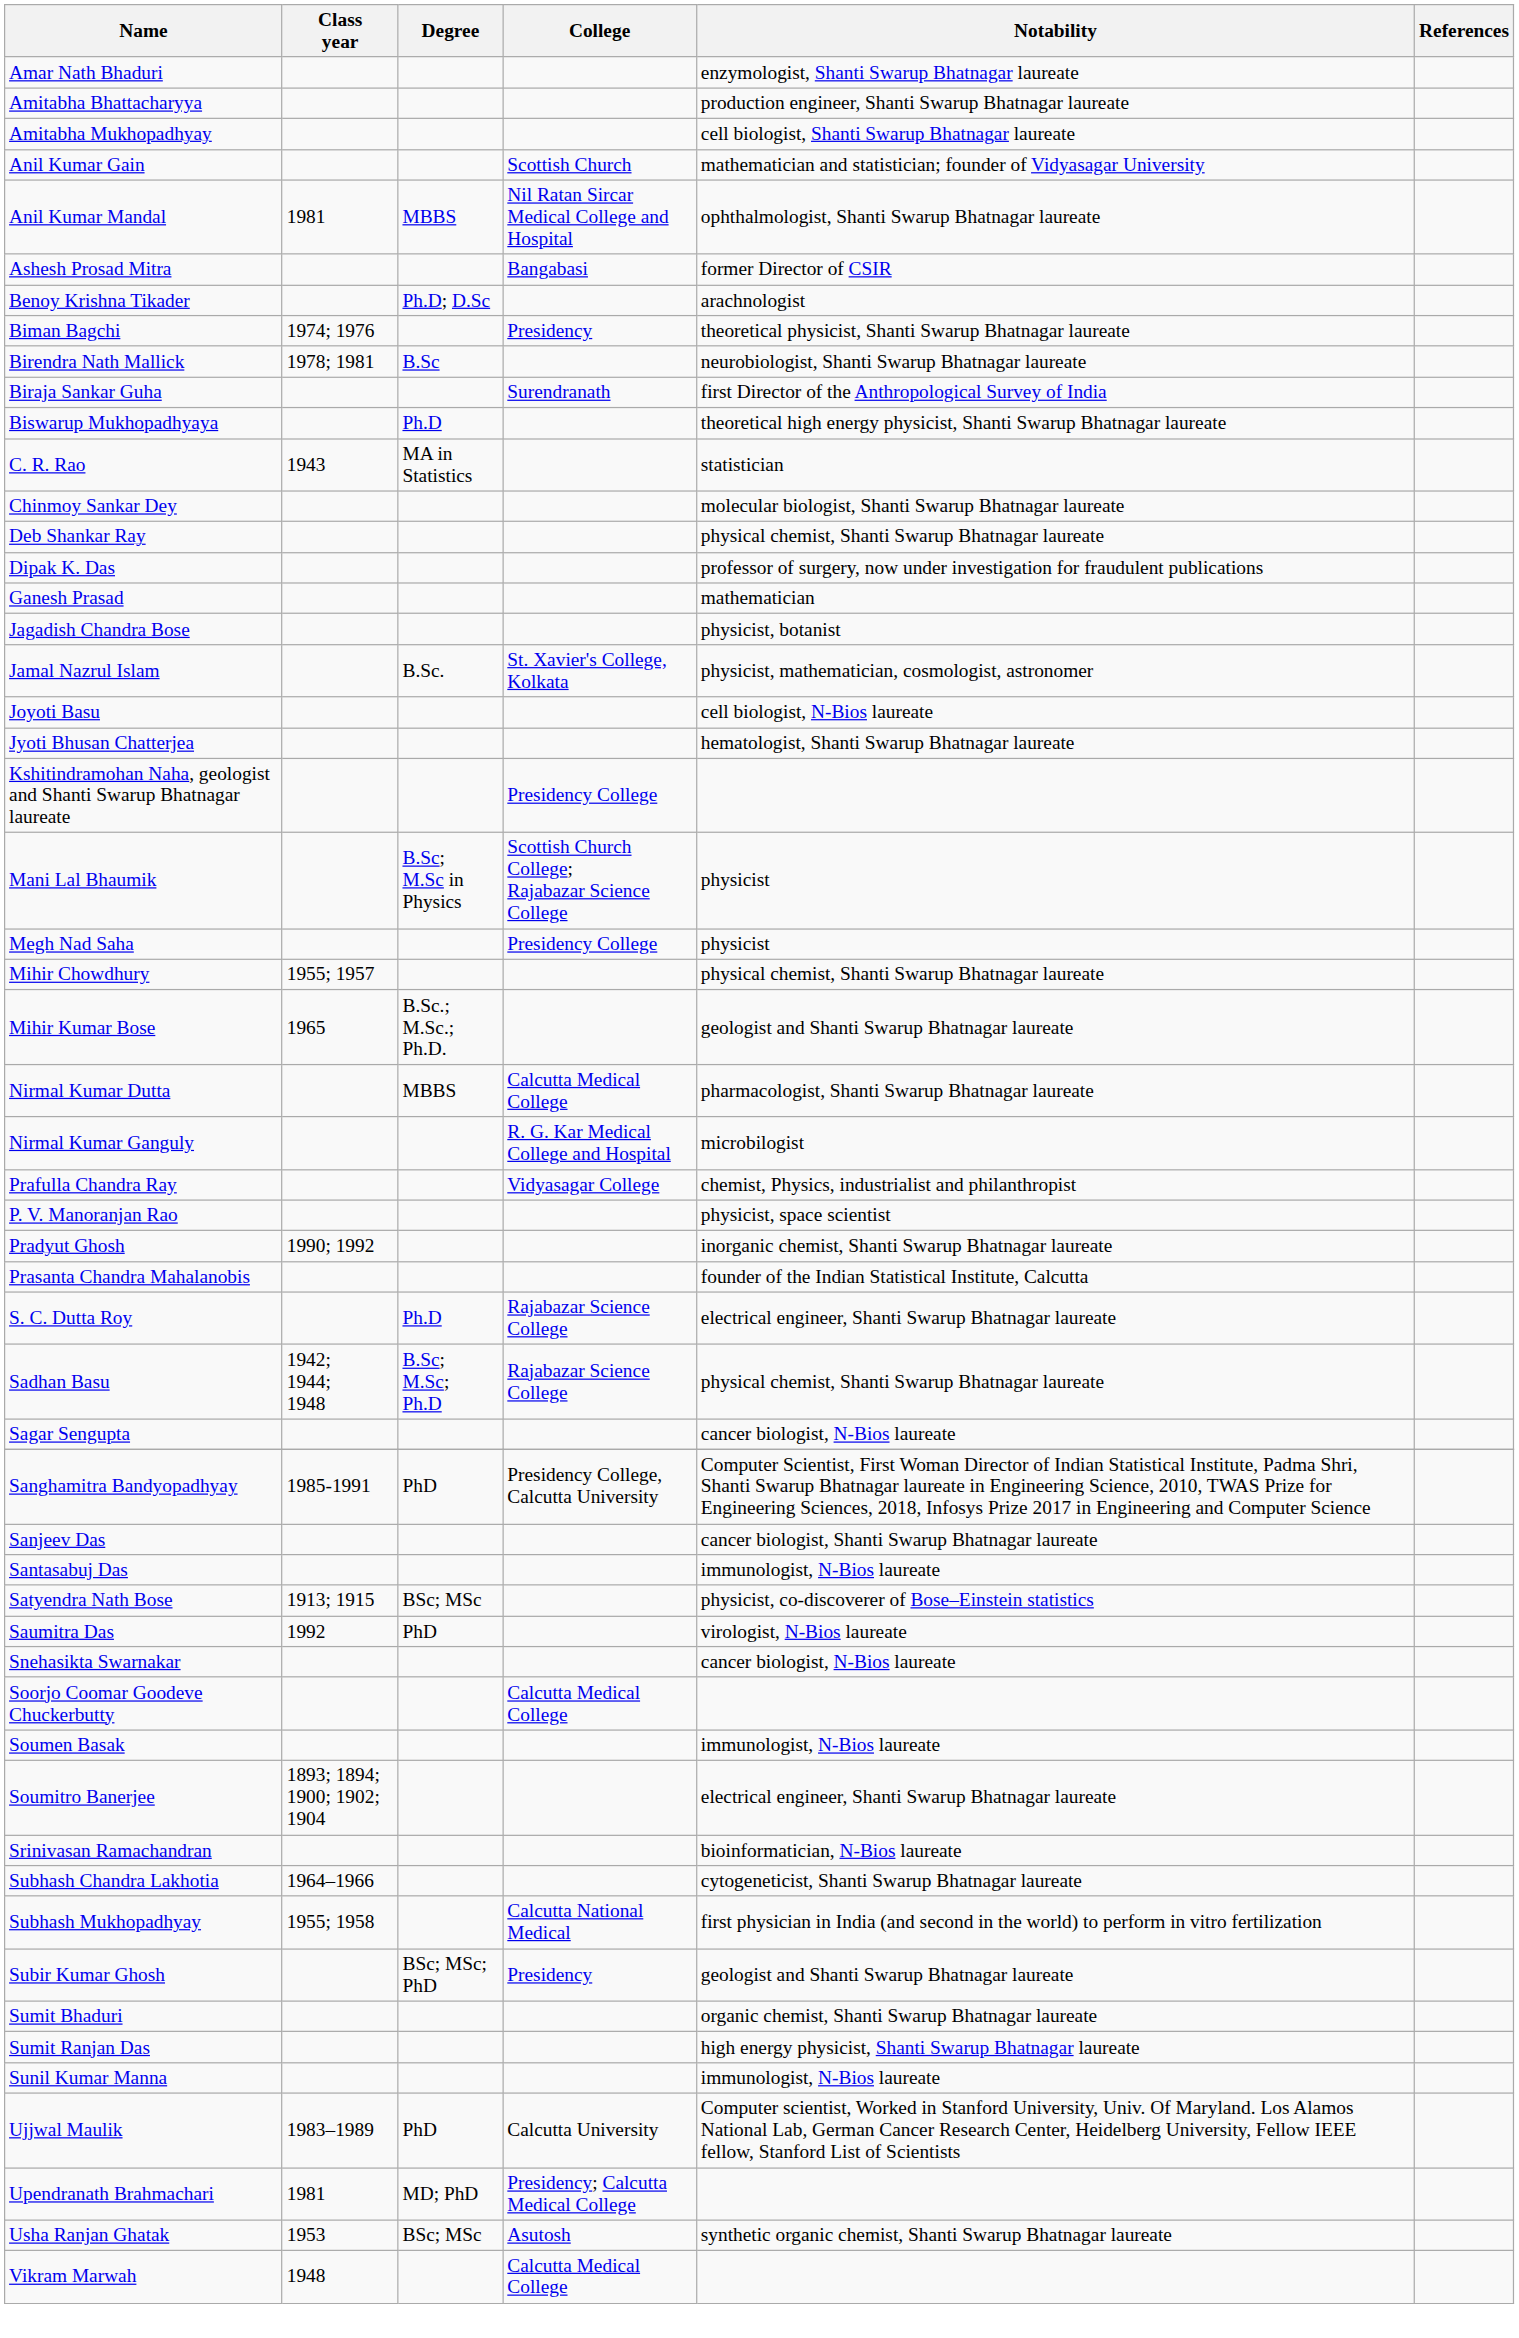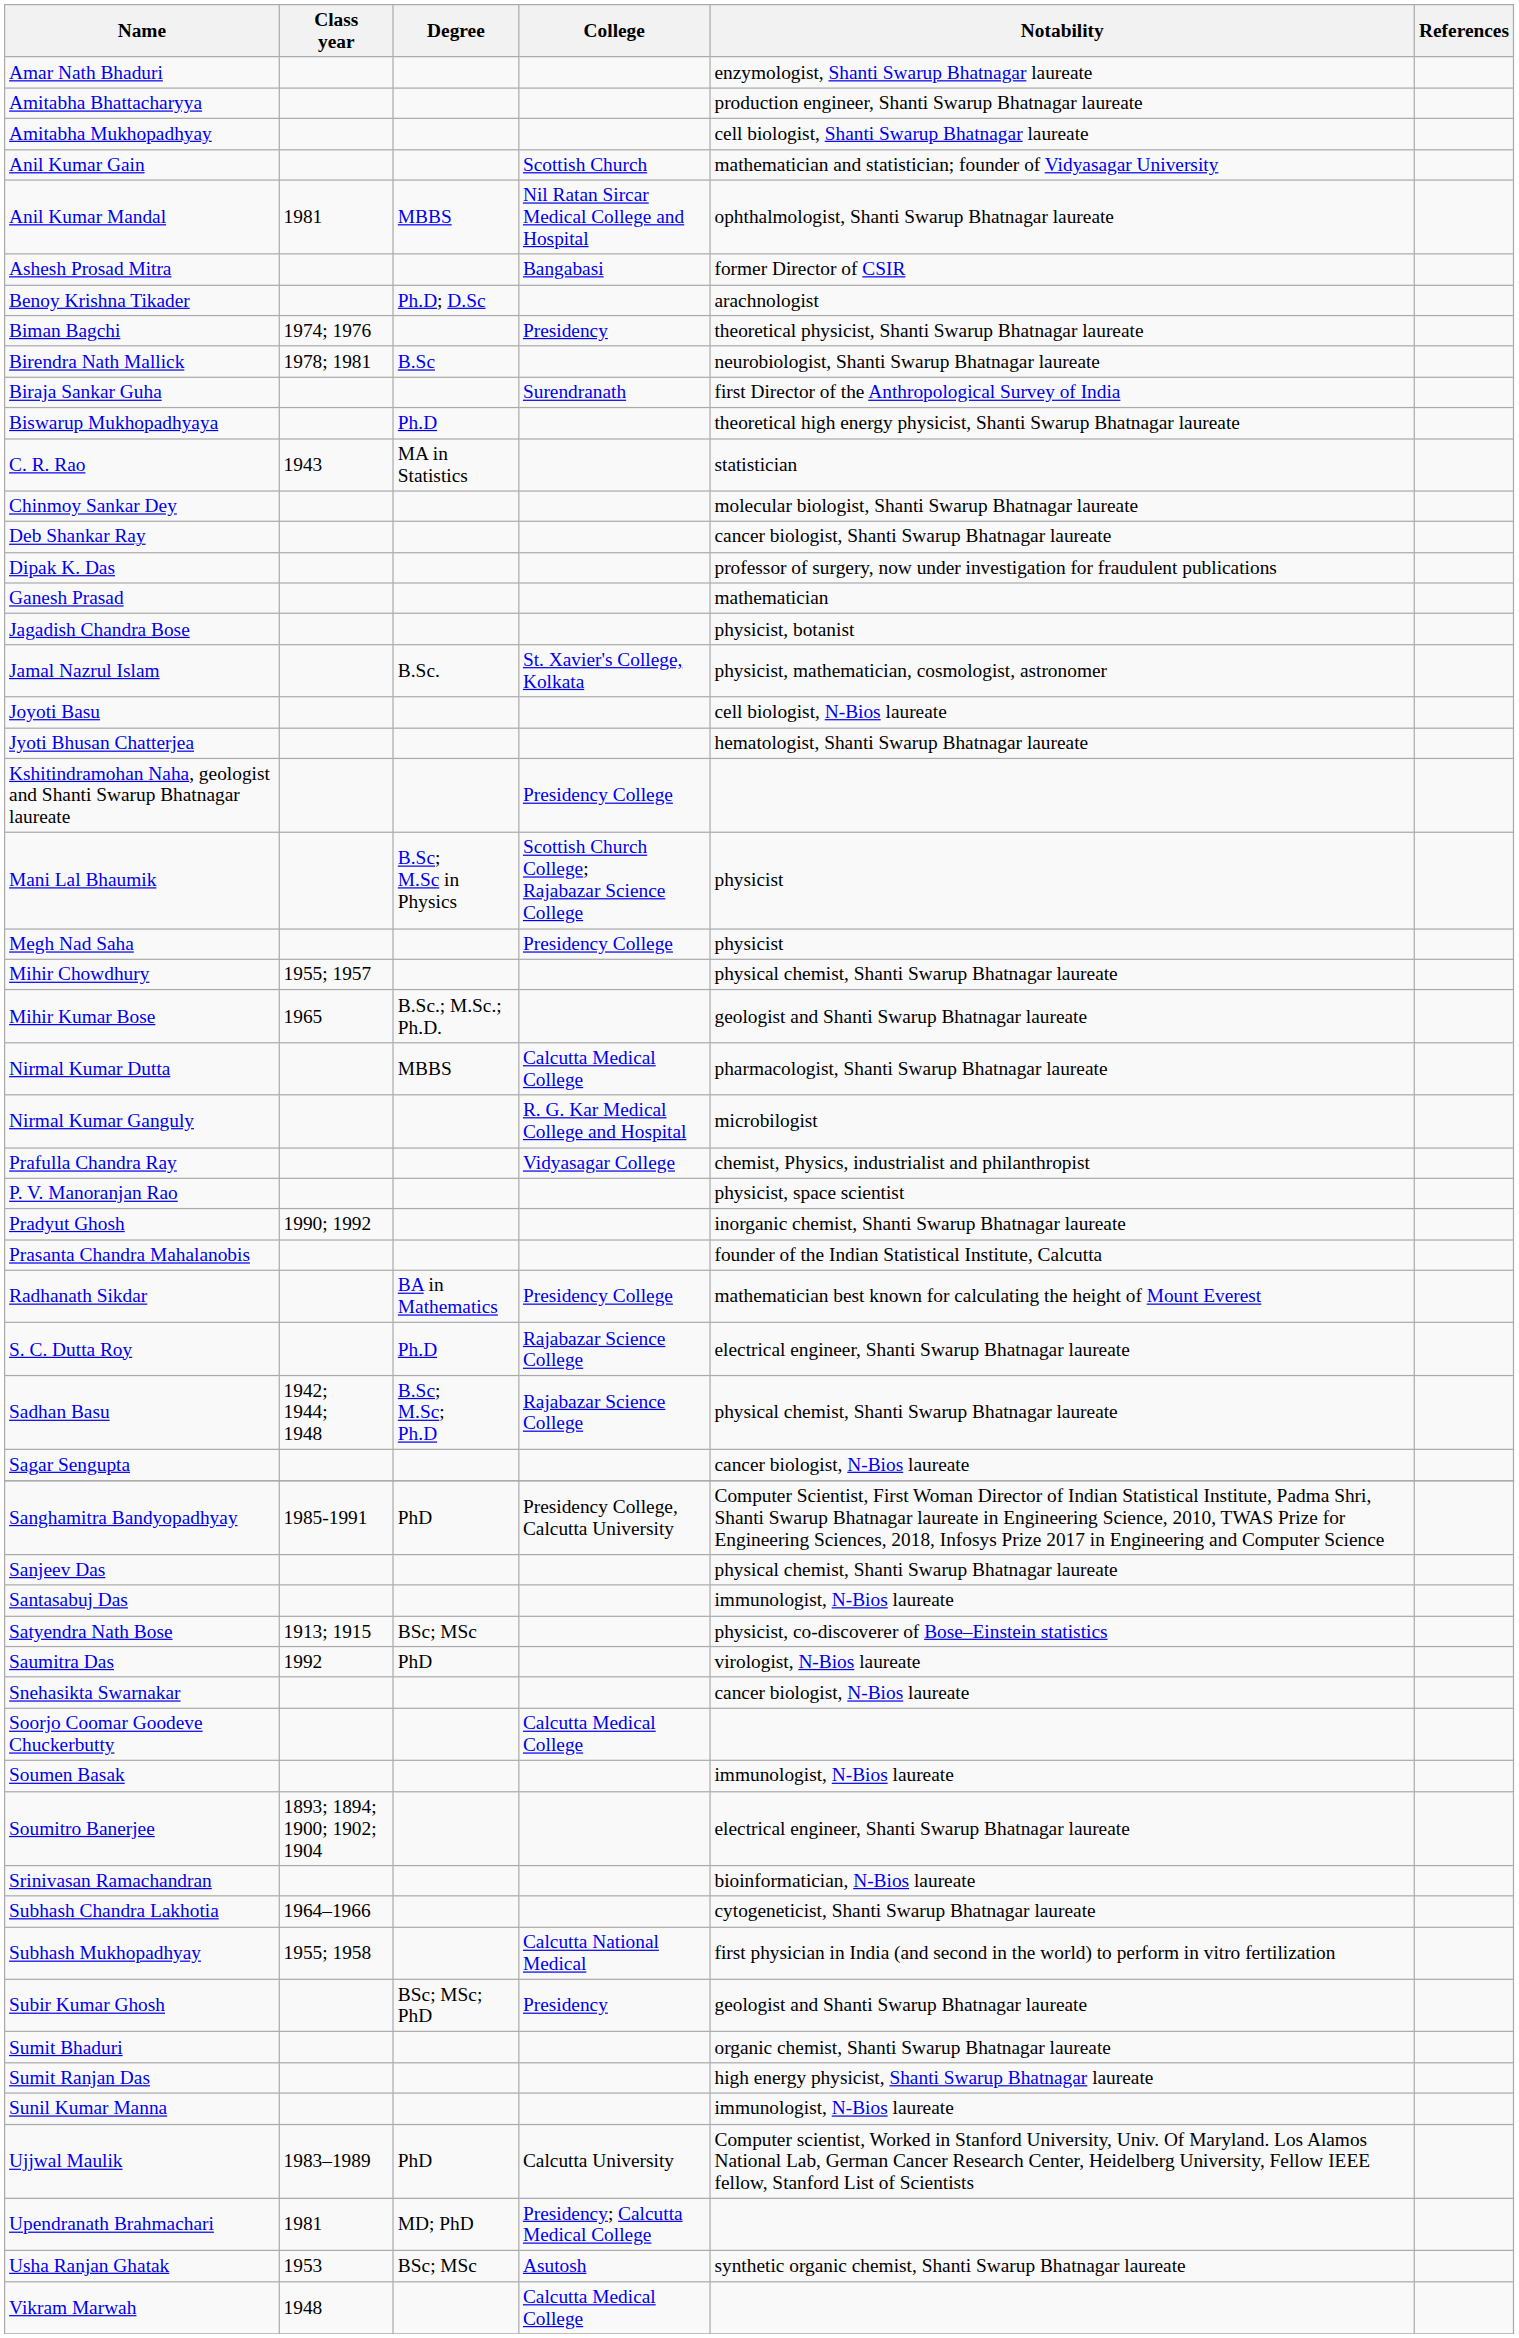Deb Shankar Ray | Notability: physical chemist, Shanti Swarup Bhatnagar laureate -> cancer biologist, Shanti Swarup Bhatnagar laureate
+ row: Radhanath Sikdar | BA in Mathematics | Presidency College | mathematician best known for calculating the height of Mount Everest
Sanjeev Das | Notability: cancer biologist, Shanti Swarup Bhatnagar laureate -> physical chemist, Shanti Swarup Bhatnagar laureate
